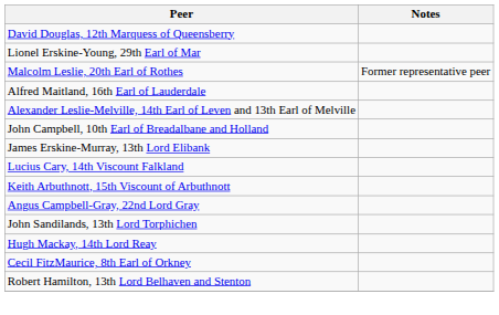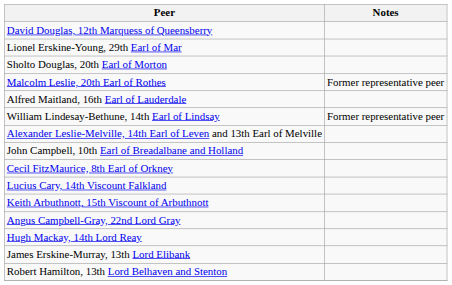+ row: Sholto Douglas, 20th Earl of Morton
+ row: William Lindesay-Bethune, 14th Earl of Lindsay | Former representative peer
rows swapped: Cecil FitzMaurice, 8th Earl of Orkney <-> James Erskine-Murray, 13th Lord Elibank
- row: John Sandilands, 13th Lord Torphichen
